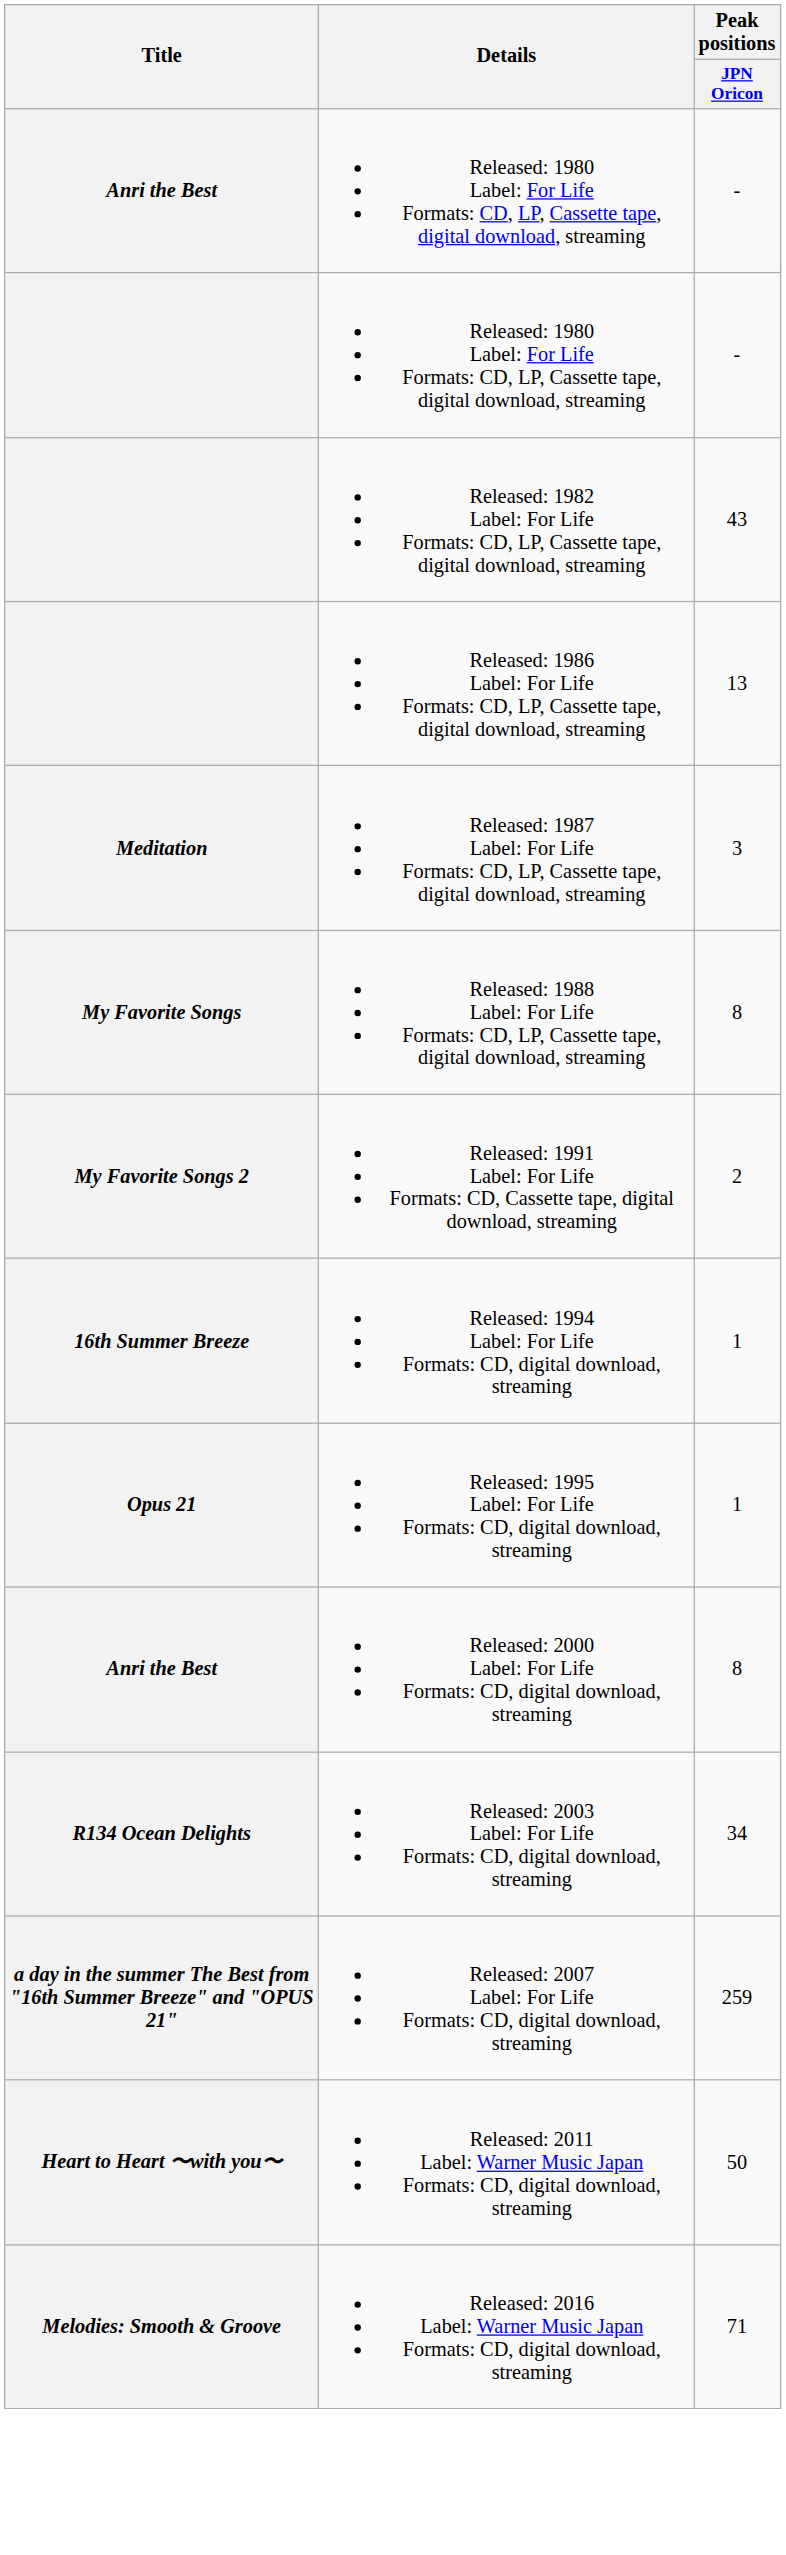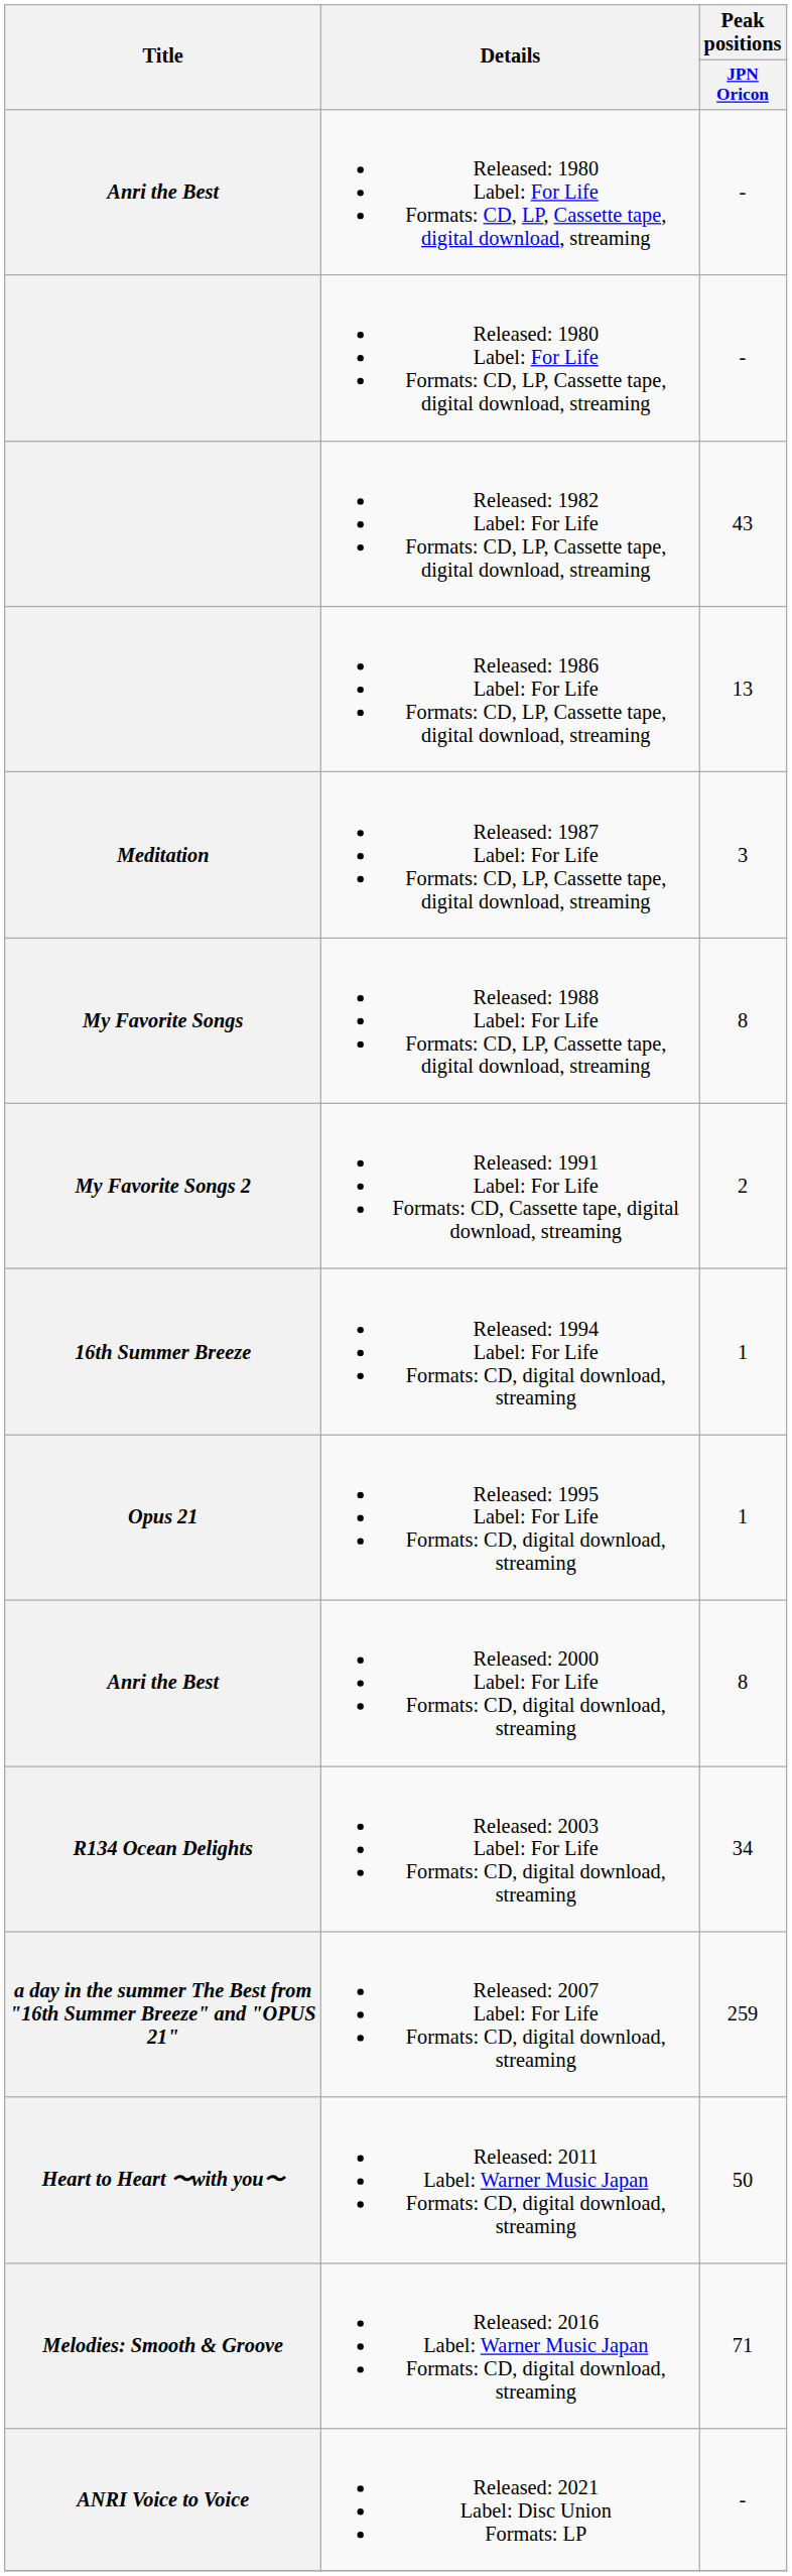+ row: ANRI Voice to Voice | Released: 2021 Label: Disc Union Formats: LP | -
